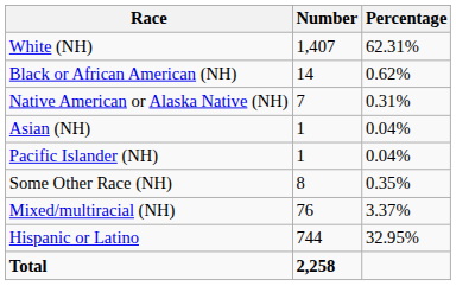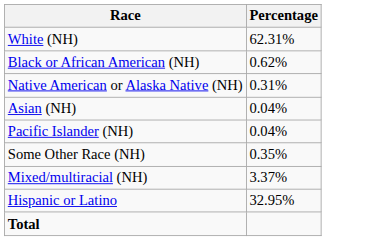- column: Number | 1,407 | 14 | 7 | 1 | 1 | 8 | 76 | 744 | 2,258
